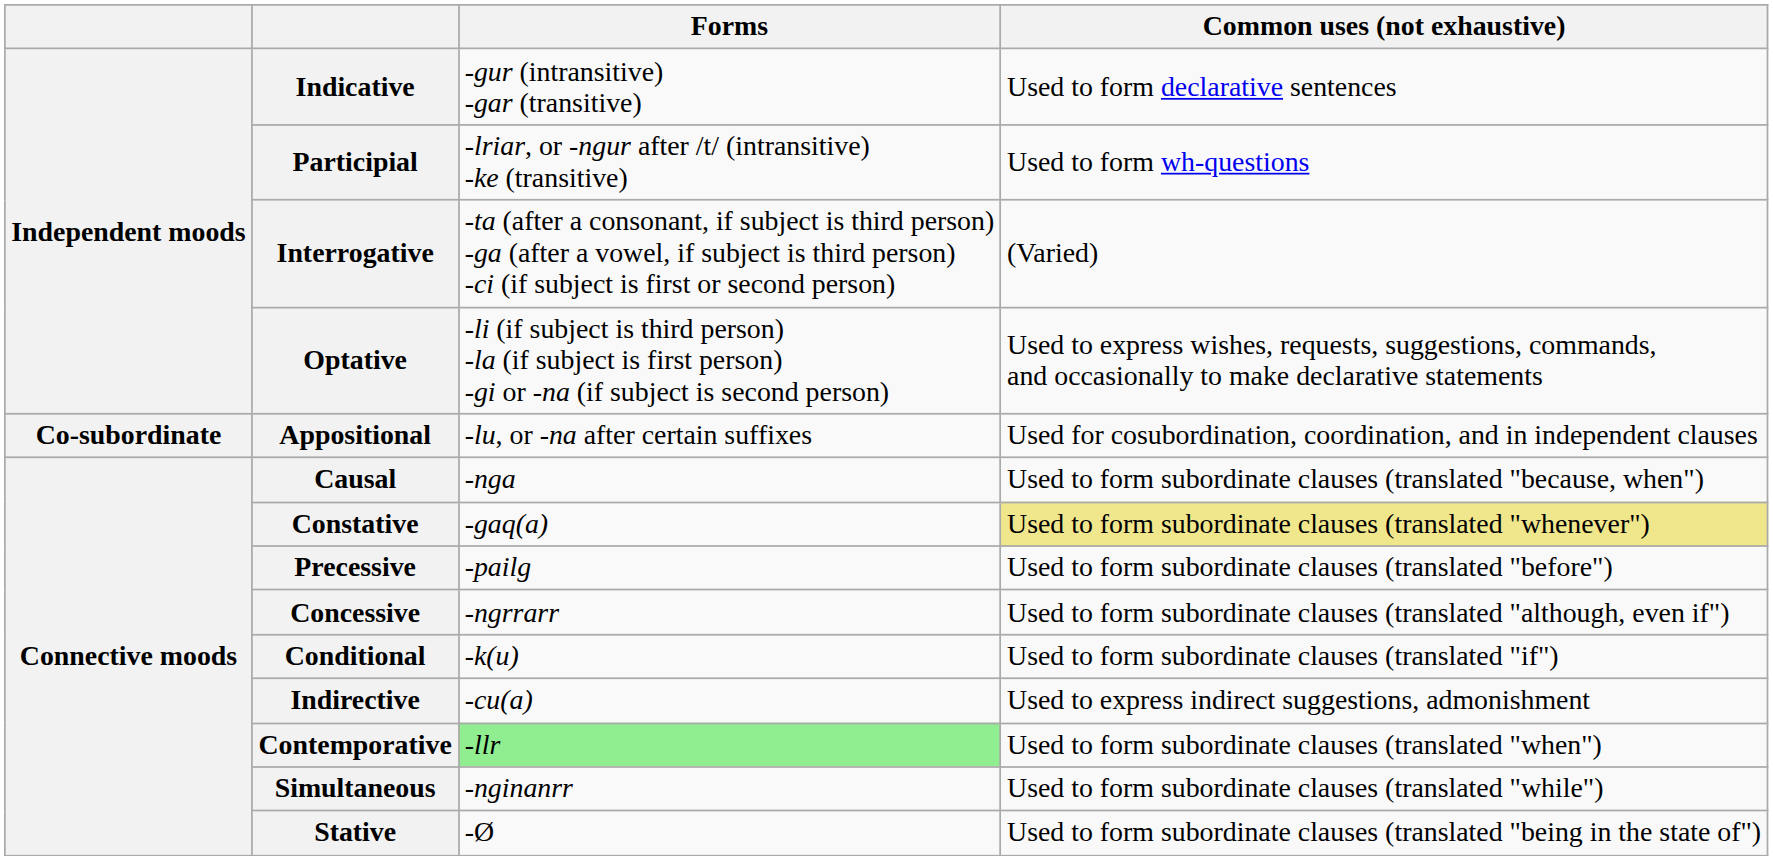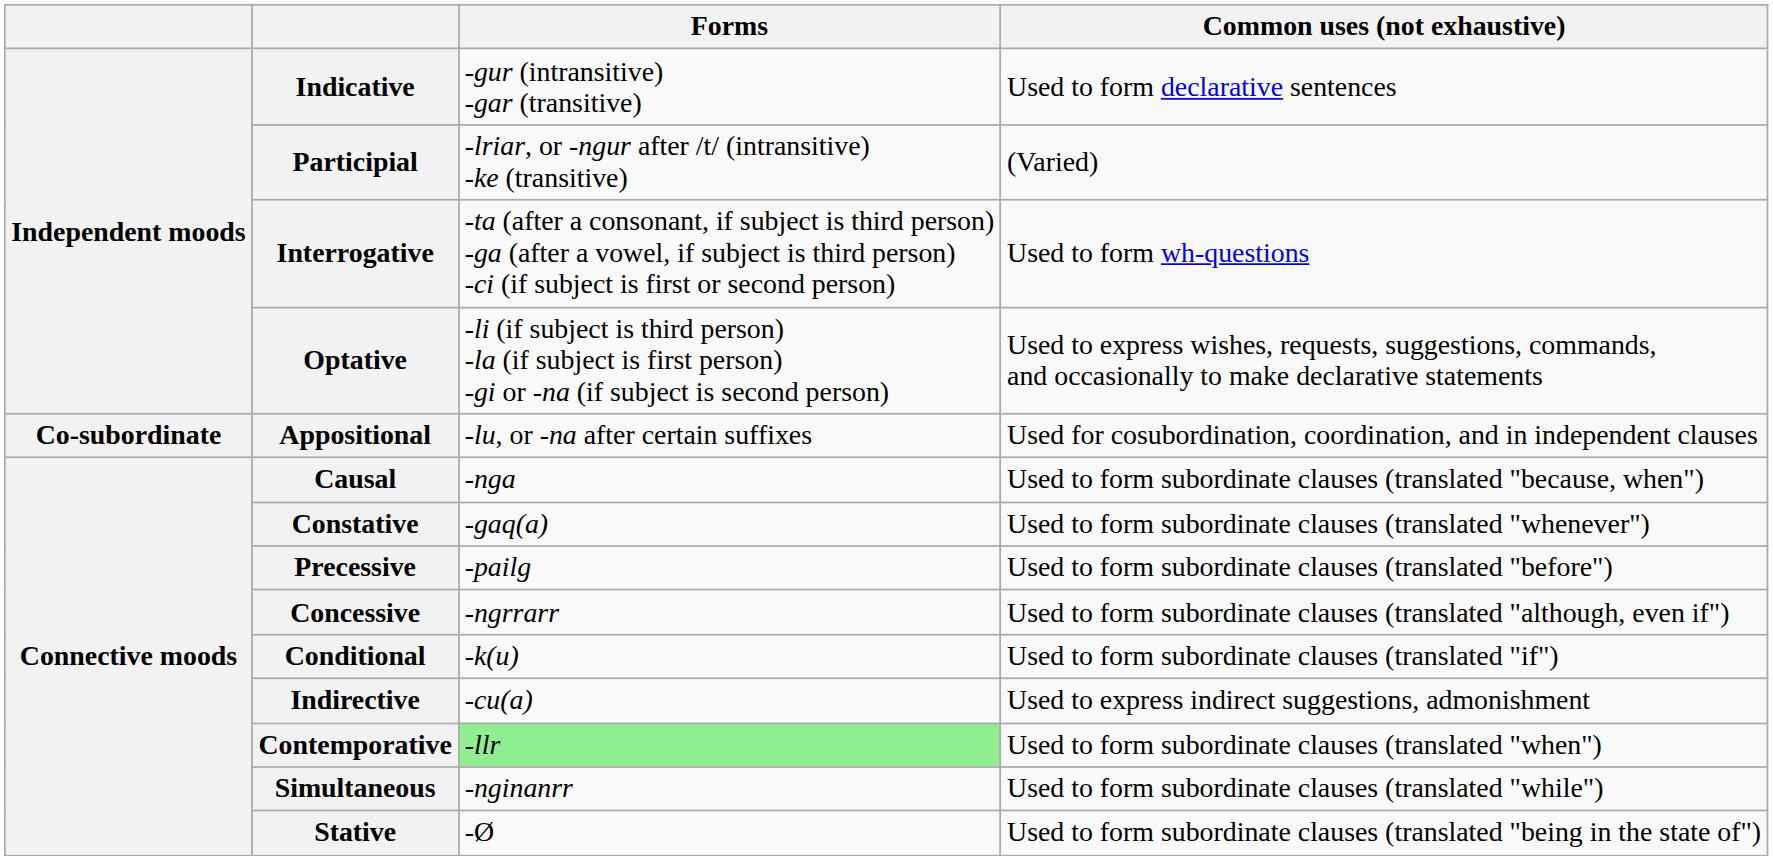Participial | Common uses (not exhaustive): Used to form wh-questions -> (Varied)
Interrogative | Common uses (not exhaustive): (Varied) -> Used to form wh-questions
Constative | Common uses (not exhaustive): khaki background -> no background
